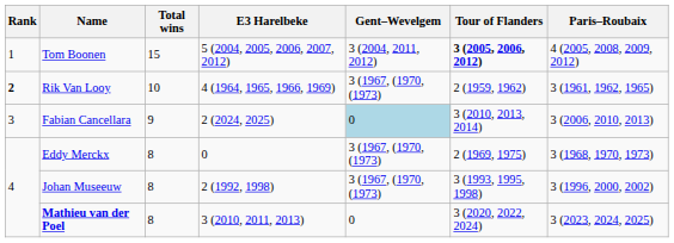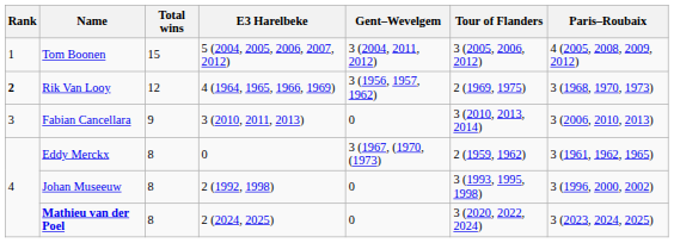Tom Boonen | Tour of Flanders: bold -> normal
Rik Van Looy | Total wins: 10 -> 12
Rik Van Looy | Gent–Wevelgem: 3 (1967, (1970, (1973) -> 3 (1956, 1957, 1962)
Rik Van Looy | Tour of Flanders: 2 (1959, 1962) -> 2 (1969, 1975)
Rik Van Looy | Paris–Roubaix: 3 (1961, 1962, 1965) -> 3 (1968, 1970, 1973)
Fabian Cancellara | E3 Harelbeke: 2 (2024, 2025) -> 3 (2010, 2011, 2013)
Fabian Cancellara | Gent–Wevelgem: lightblue background -> no background
Eddy Merckx | Tour of Flanders: 2 (1969, 1975) -> 2 (1959, 1962)
Eddy Merckx | Paris–Roubaix: 3 (1968, 1970, 1973) -> 3 (1961, 1962, 1965)
Johan Museeuw | Gent–Wevelgem: 3 (1967, (1970, (1973) -> 0
Mathieu van der Poel | E3 Harelbeke: 3 (2010, 2011, 2013) -> 2 (2024, 2025)
